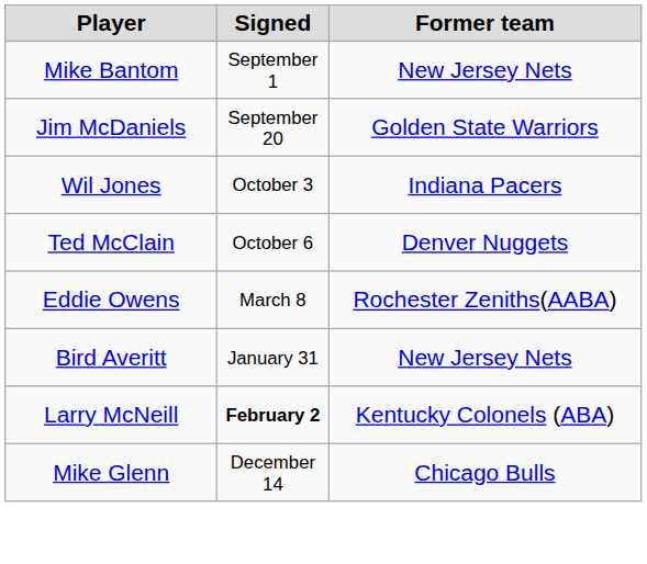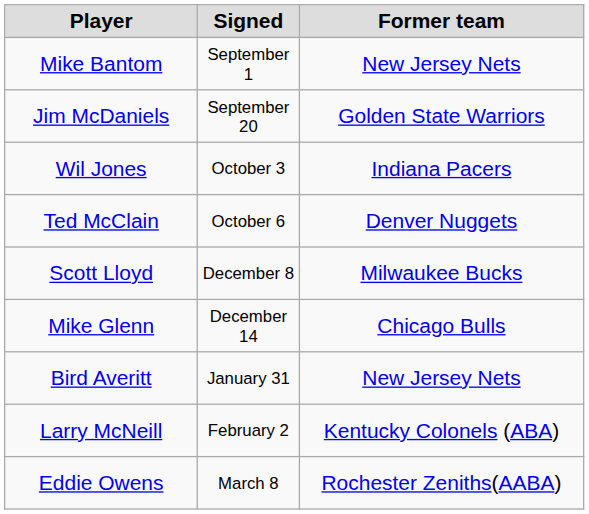+ row: Scott Lloyd | December 8 | Milwaukee Bucks
rows swapped: Mike Glenn <-> Eddie Owens
Larry McNeill | Signed: bold -> normal
